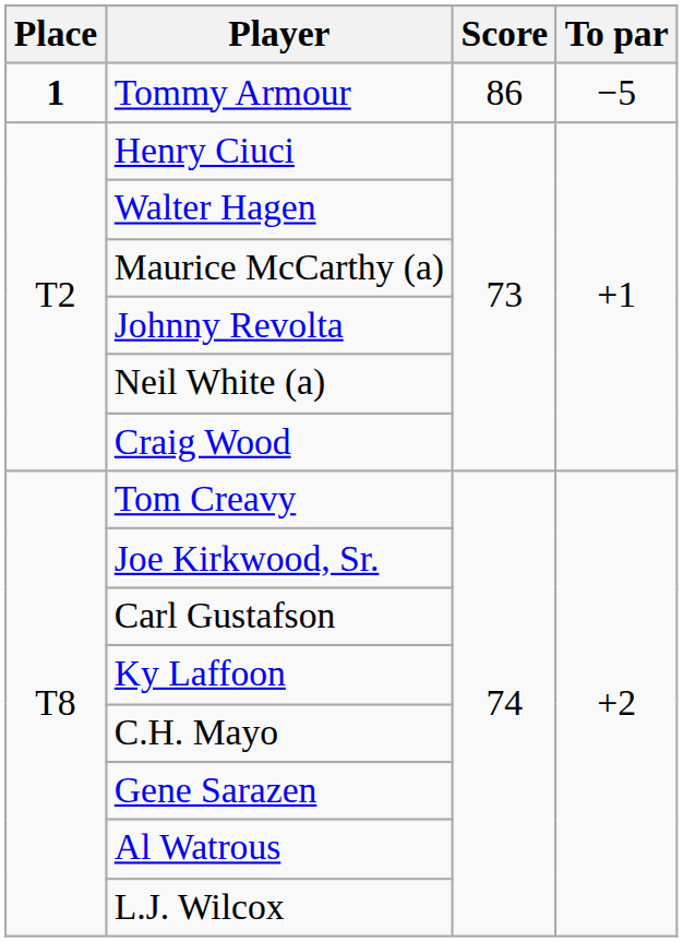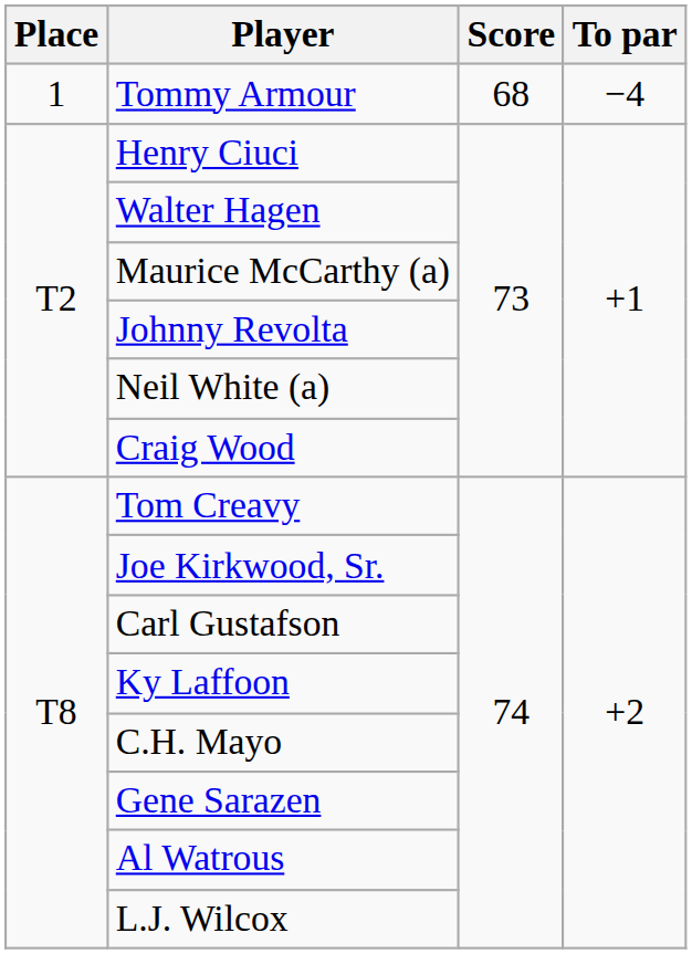Tommy Armour | Place: bold -> normal
Tommy Armour | Score: 86 -> 68
Tommy Armour | To par: −5 -> −4
